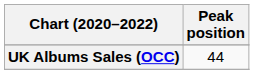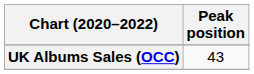UK Albums Sales (OCC) | Peak position: 44 -> 43
